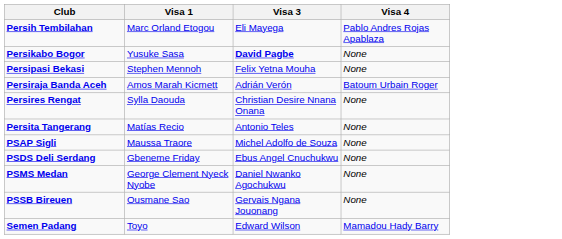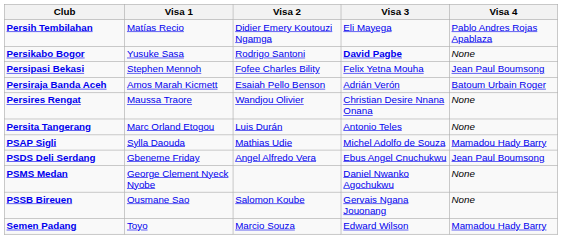+ column: Visa 2 | Didier Emery Koutouzi Ngamga | Rodrigo Santoni | Fofee Charles Bility | Esaiah Pello Benson | Wandjou Olivier | Luis Durán | Mathias Udie | Angel Alfredo Vera | Salomon Koube | Marcio Souza
Persih Tembilahan | Visa 1: Marc Orland Etogou -> Matías Recio
Persipasi Bekasi | Visa 4: None -> Jean Paul Boumsong
Persires Rengat | Visa 1: Sylla Daouda -> Maussa Traore
Persita Tangerang | Visa 1: Matías Recio -> Marc Orland Etogou
PSAP Sigli | Visa 1: Maussa Traore -> Sylla Daouda
PSAP Sigli | Visa 4: None -> Mamadou Hady Barry
PSDS Deli Serdang | Visa 4: None -> Jean Paul Boumsong
